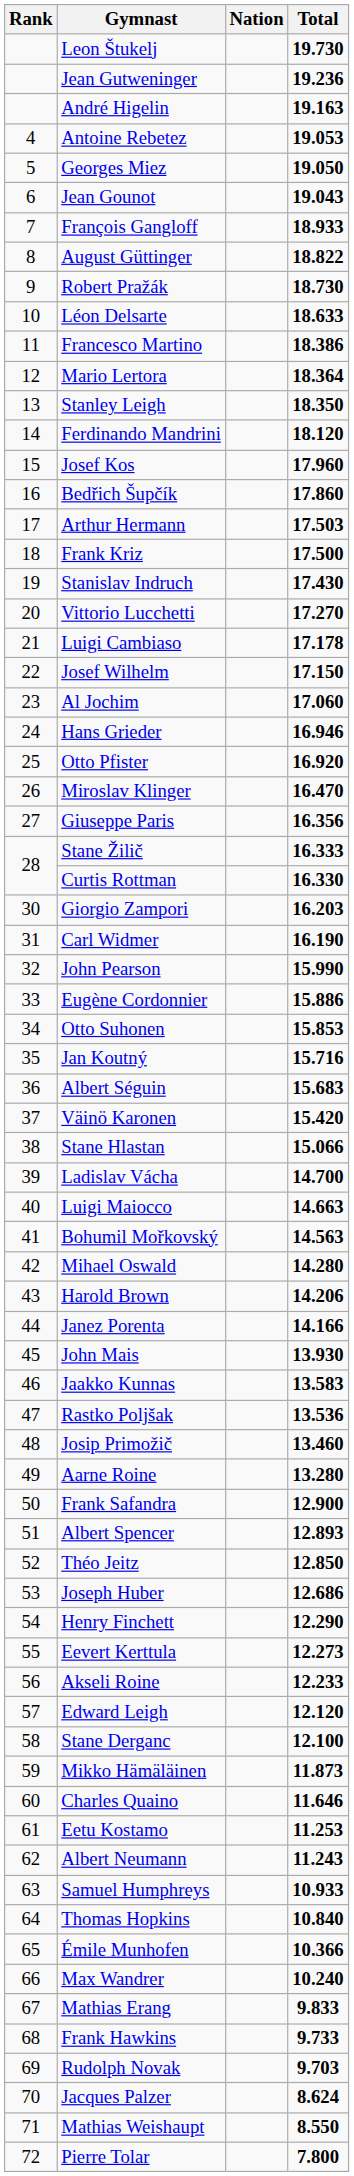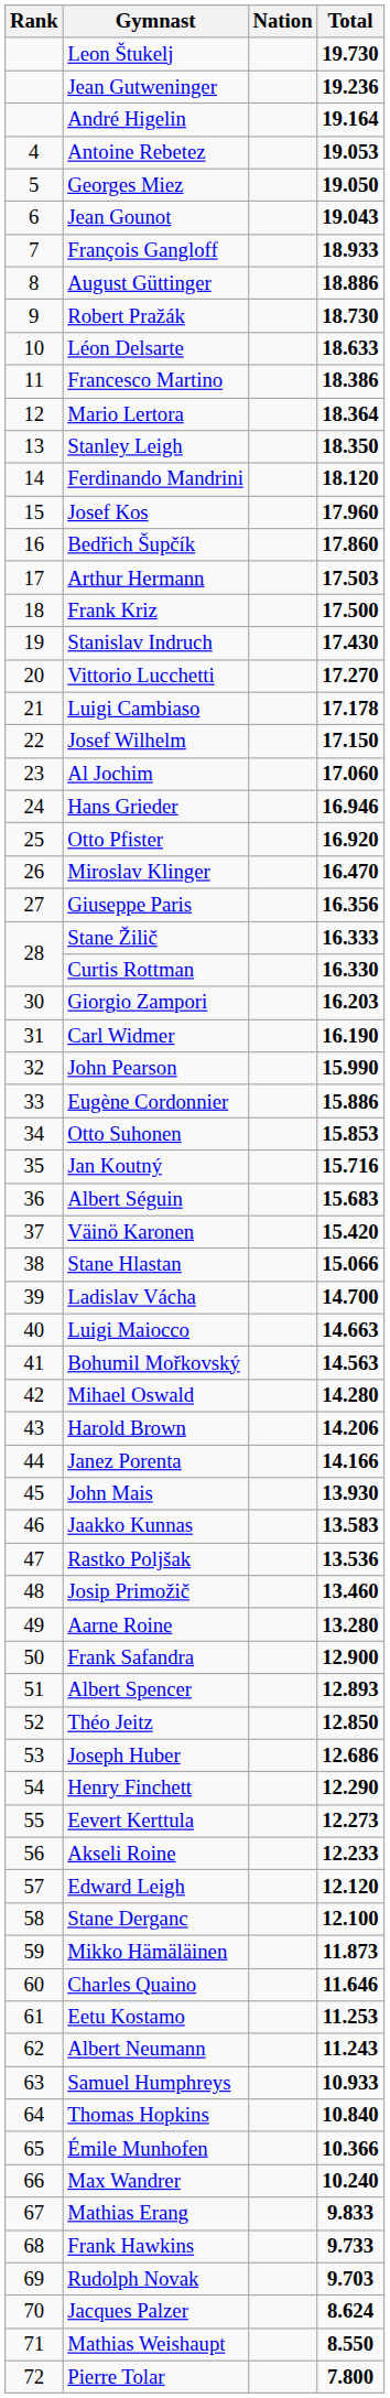André Higelin | Total: 19.163 -> 19.164
August Güttinger | Total: 18.822 -> 18.886
